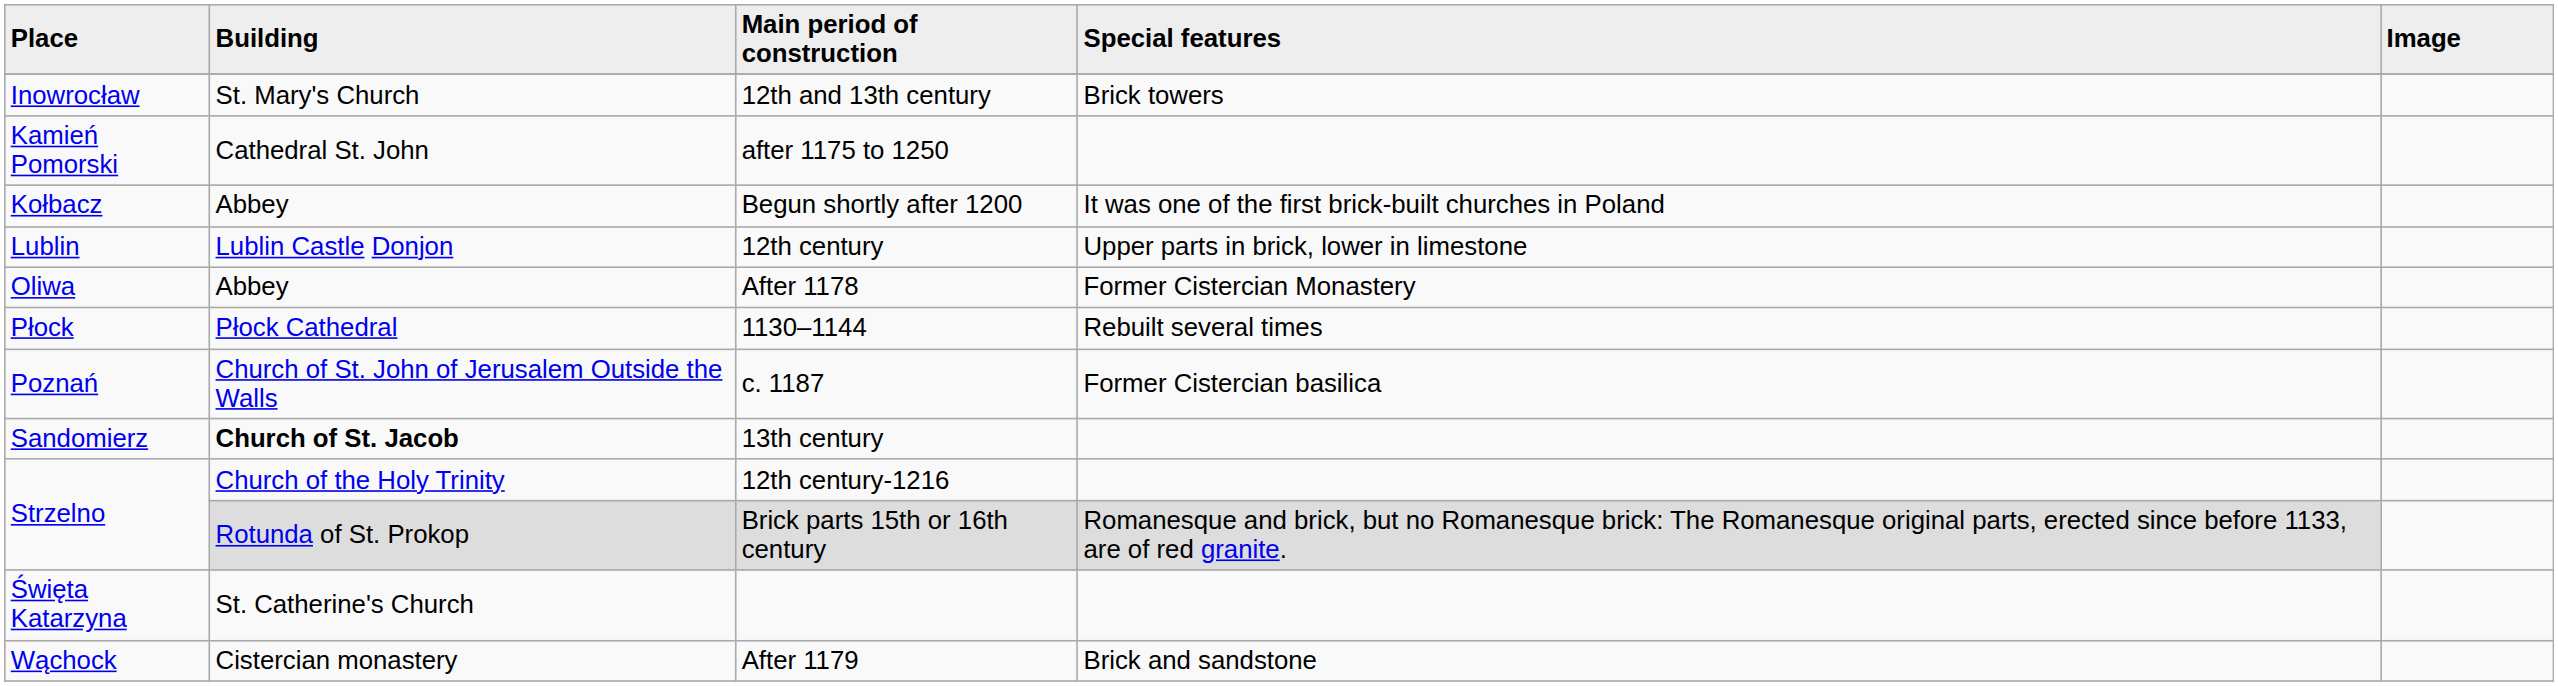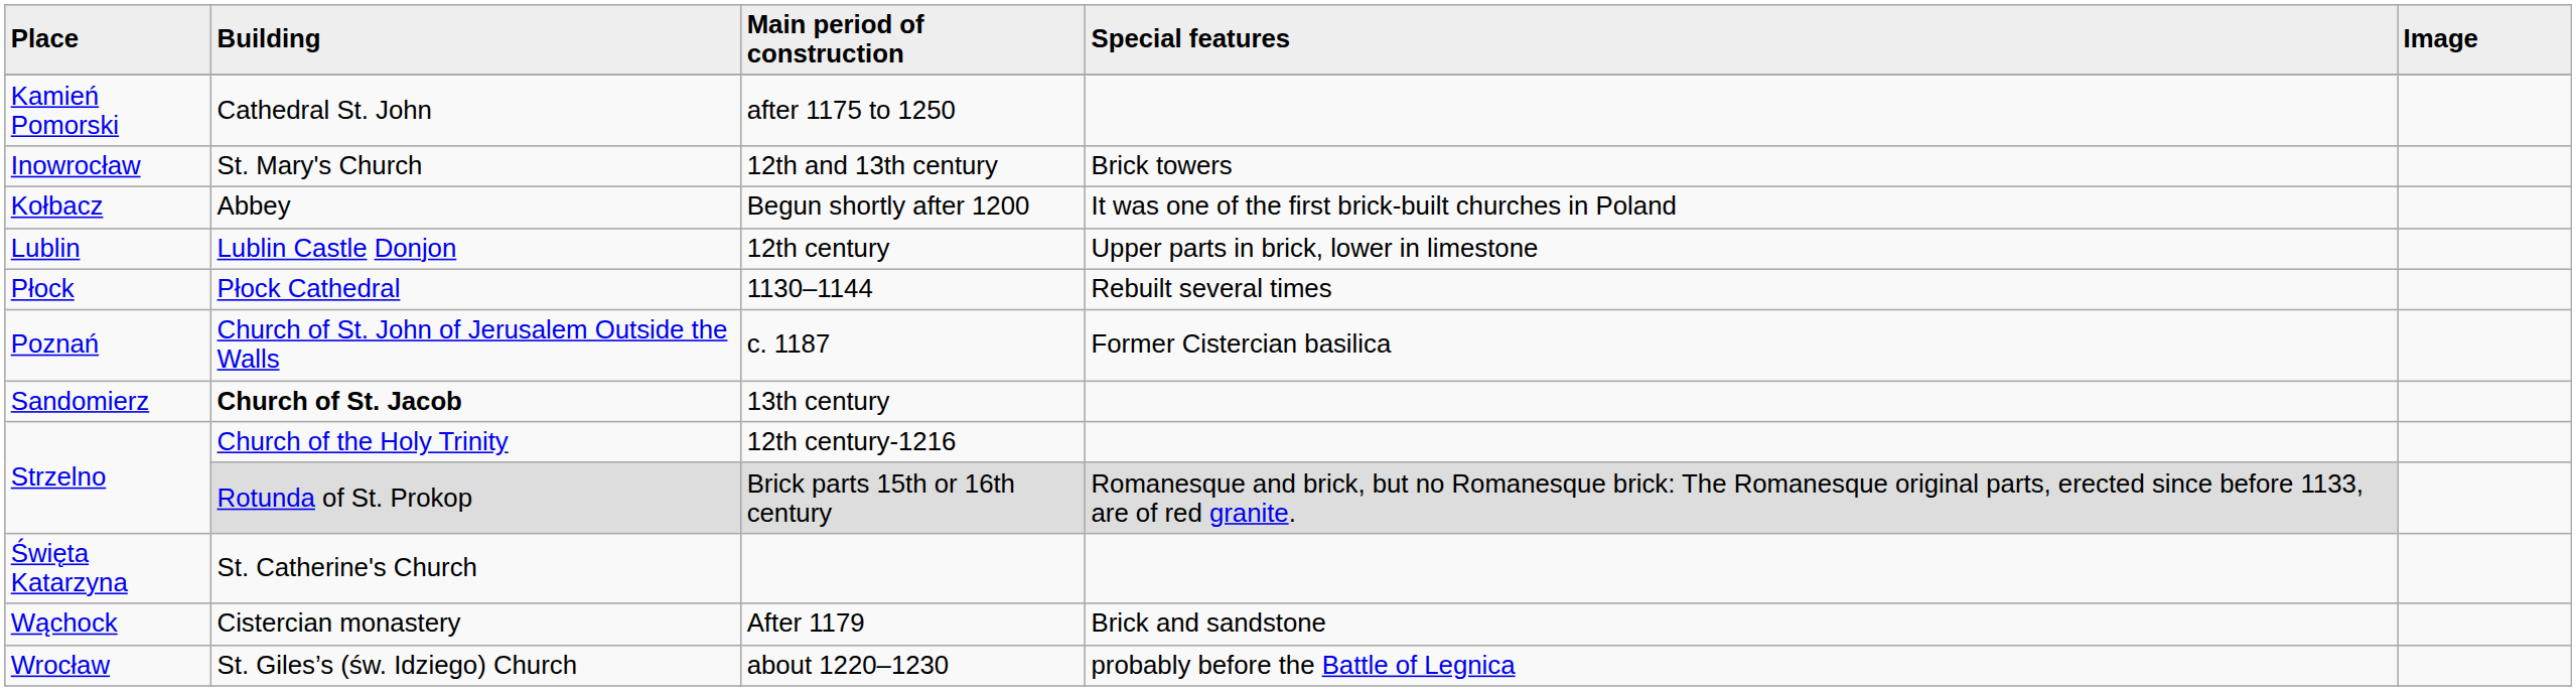rows swapped: 12th and 13th century <-> after 1175 to 1250
- row: Oliwa | Abbey | After 1178 | Former Cistercian Monastery
+ row: Wrocław | St. Giles’s (św. Idziego) Church | about 1220–1230 | probably before the Battle of Legnica
